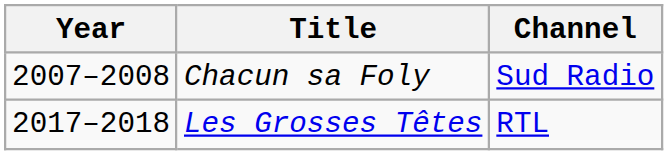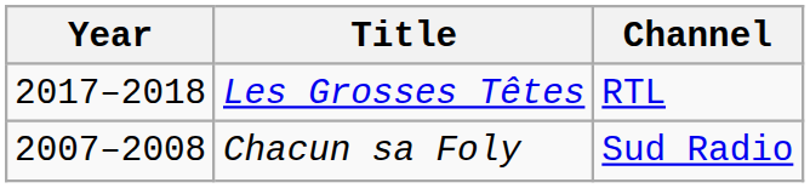rows swapped: Les Grosses Têtes <-> Chacun sa Foly
